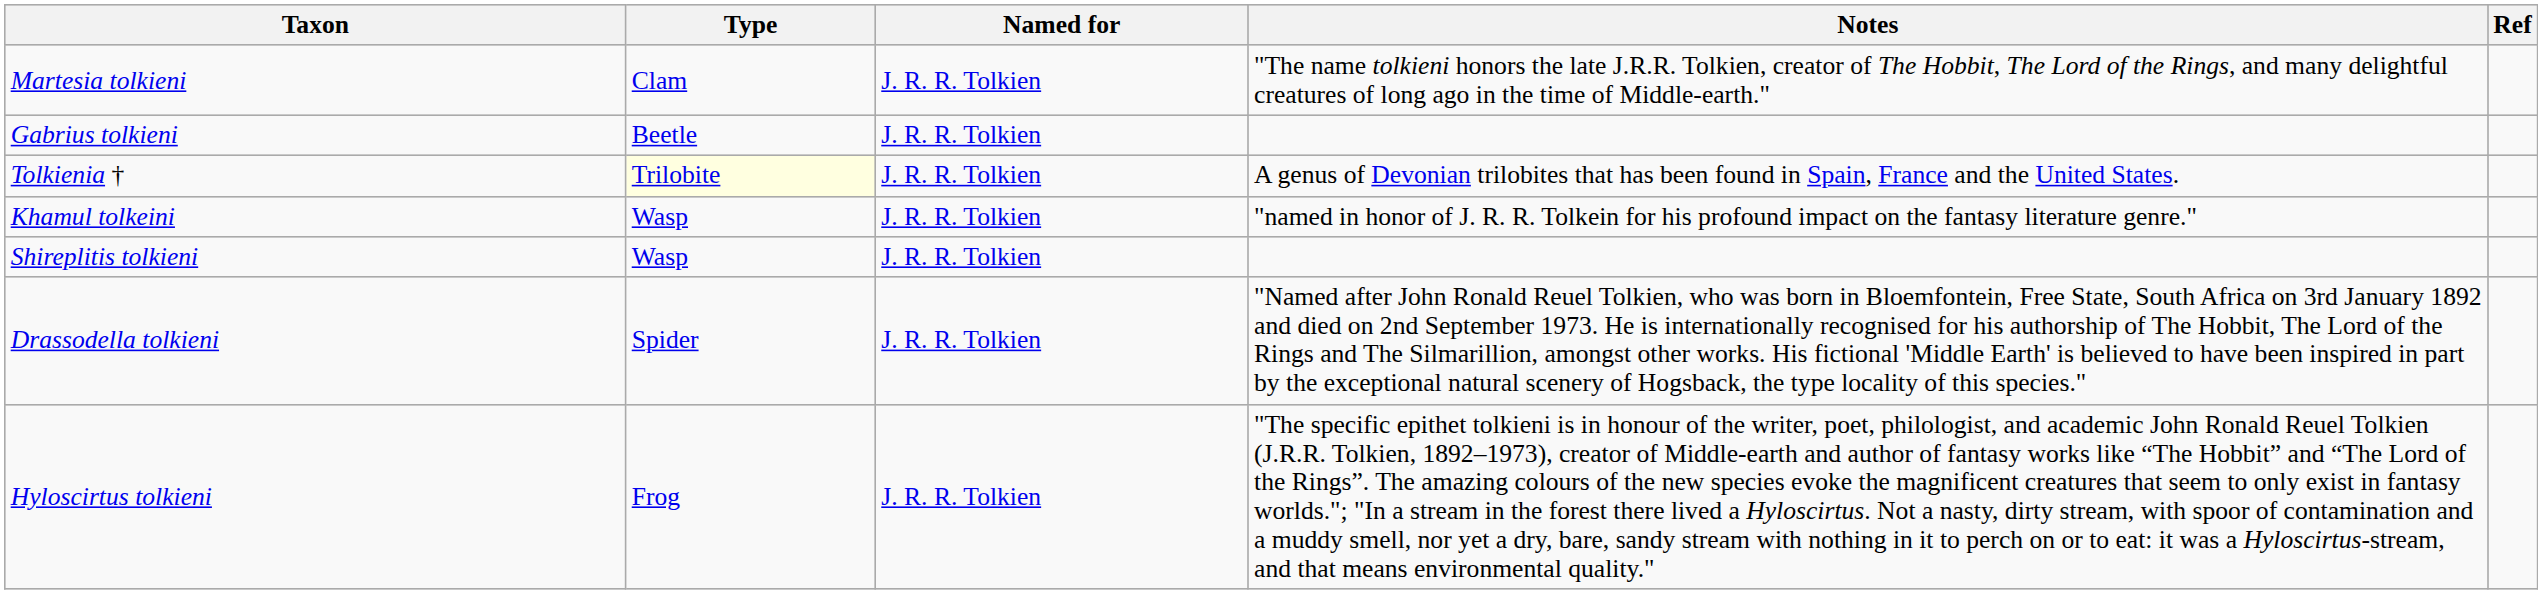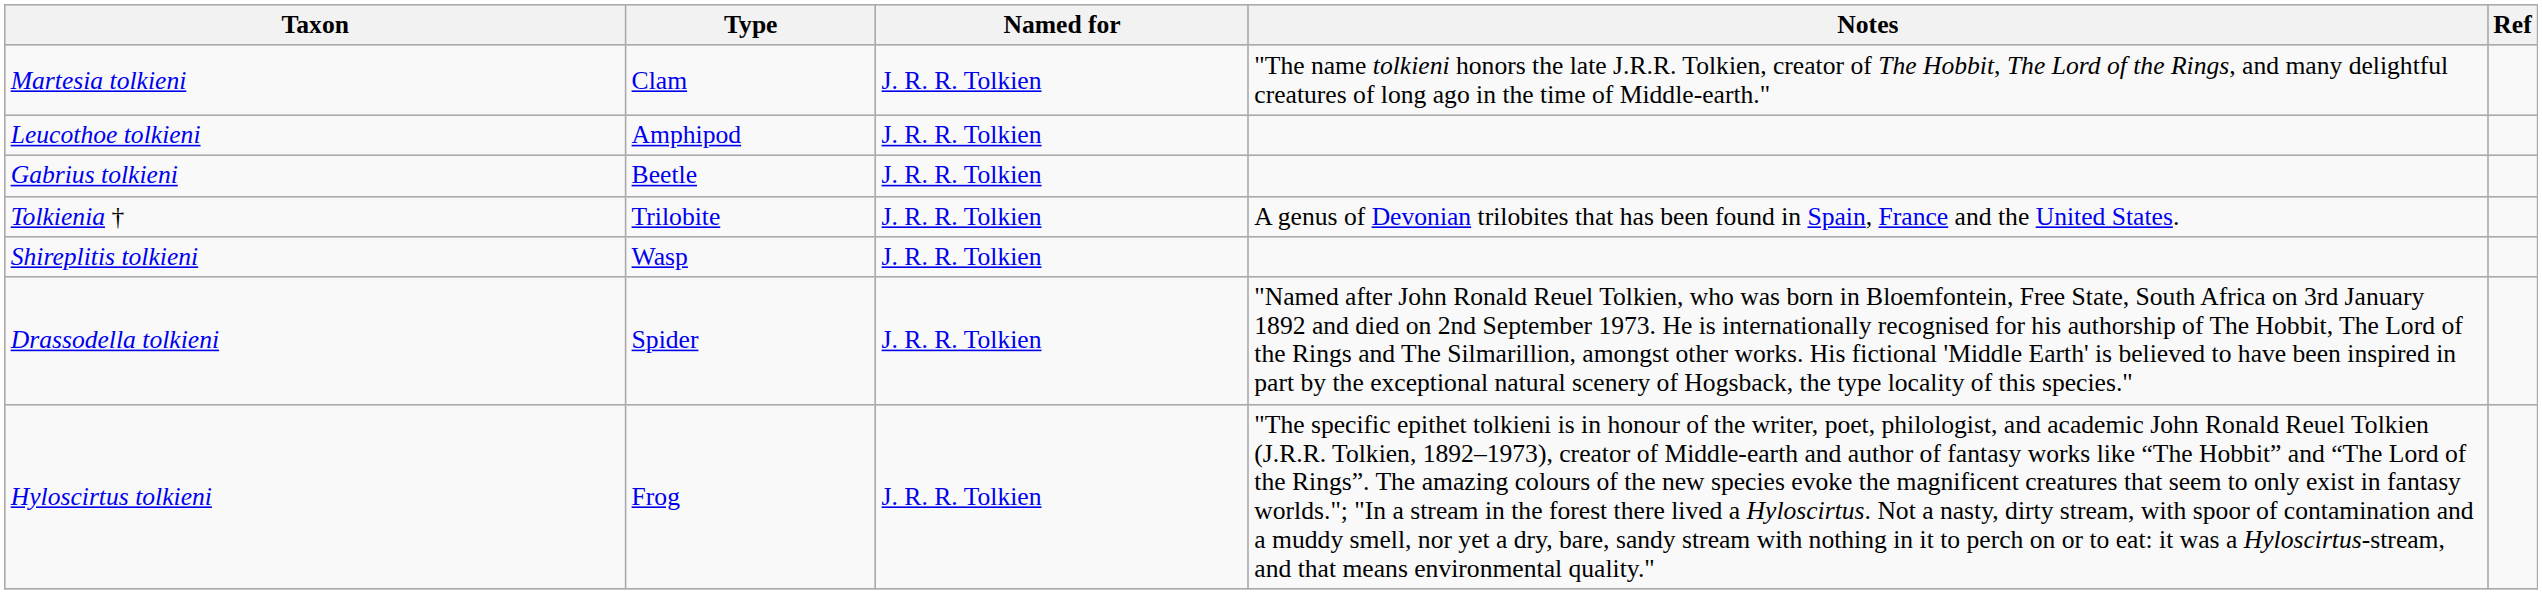+ row: Leucothoe tolkieni | Amphipod | J. R. R. Tolkien
Tolkienia † | Type: lightyellow background -> no background
- row: Khamul tolkeini | Wasp | J. R. R. Tolkien | "named in honor of J. R. R. Tolkein for his profound impact on the fantasy literature genre."
